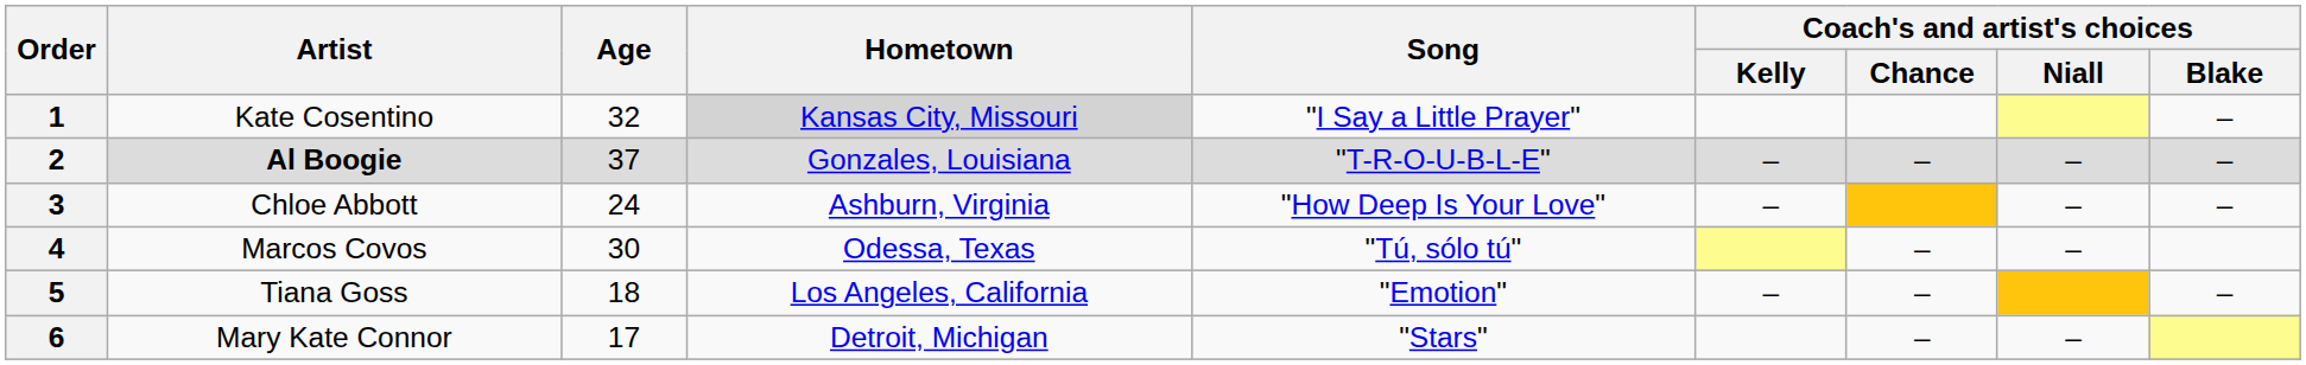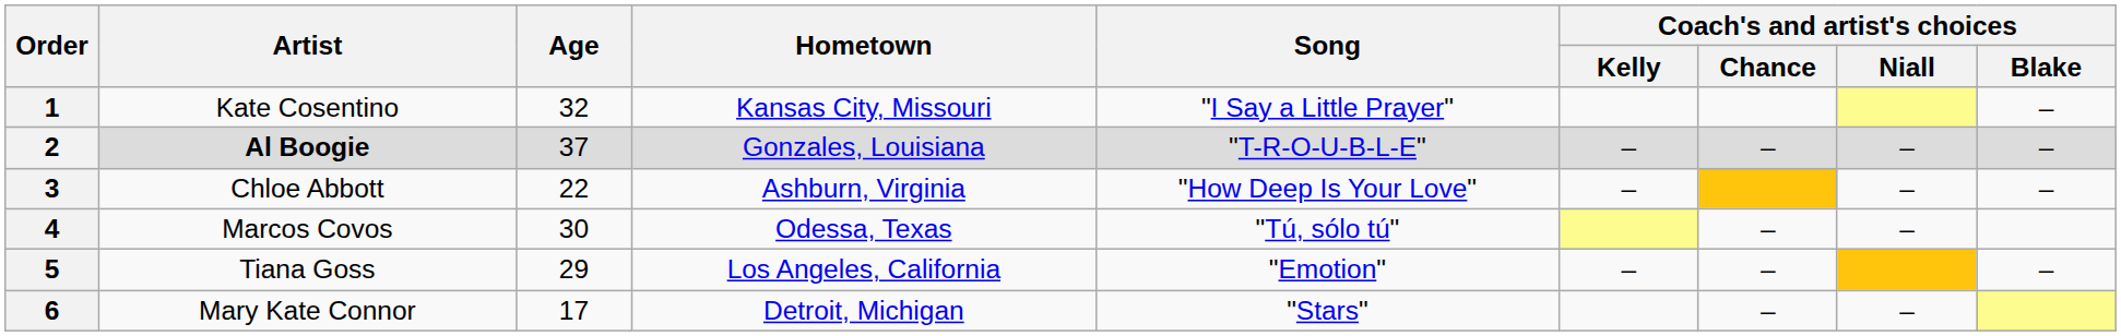1 | Hometown: lightgrey background -> no background
3 | Age: 24 -> 22
5 | Age: 18 -> 29
